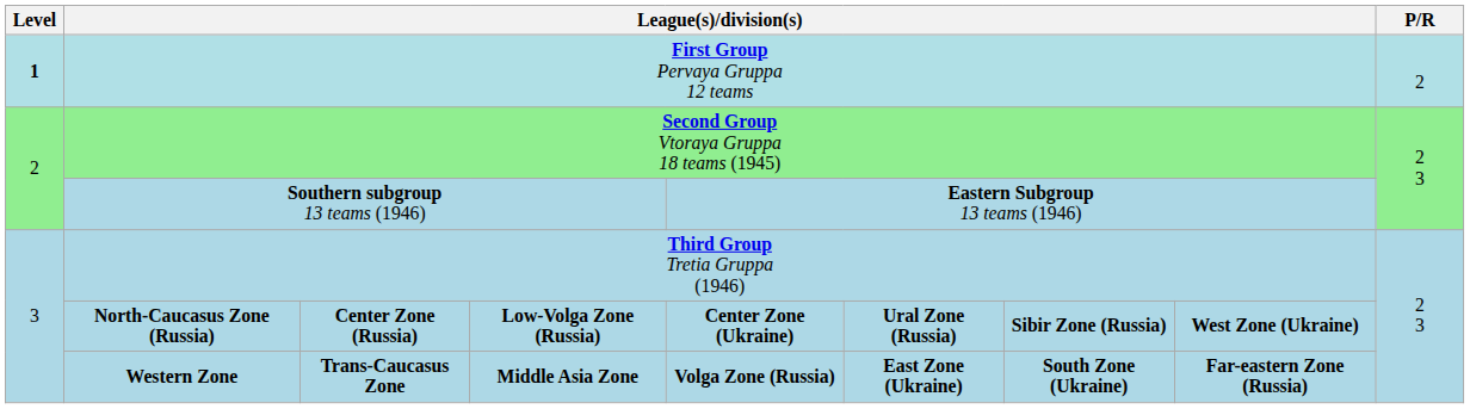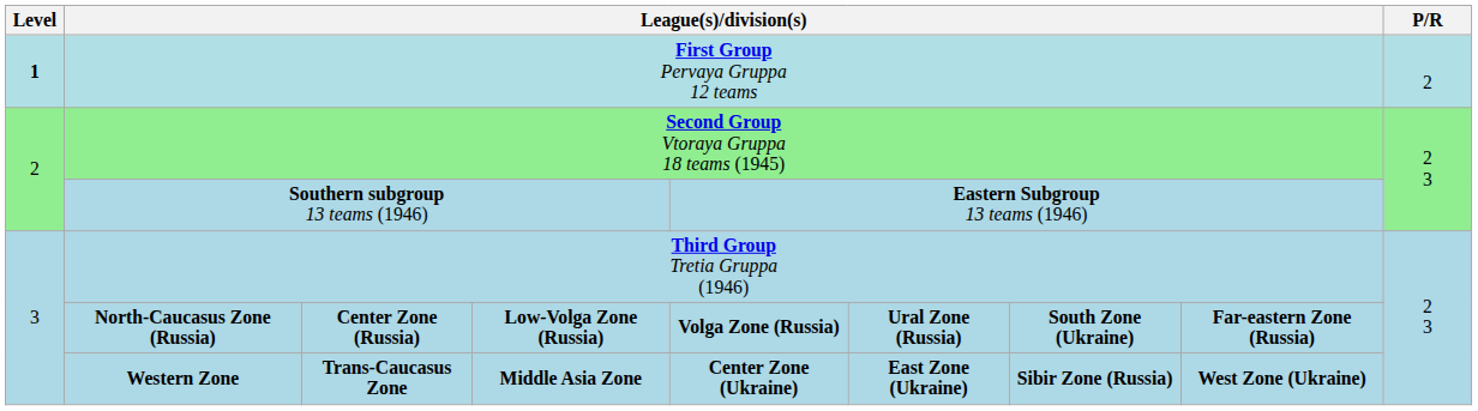North-Caucasus Zone (Russia) | column 5: Center Zone (Ukraine) -> Volga Zone (Russia)
North-Caucasus Zone (Russia) | column 7: Sibir Zone (Russia) -> South Zone (Ukraine)
North-Caucasus Zone (Russia) | column 8: West Zone (Ukraine) -> Far-eastern Zone (Russia)
Western Zone | column 5: Volga Zone (Russia) -> Center Zone (Ukraine)
Western Zone | column 7: South Zone (Ukraine) -> Sibir Zone (Russia)
Western Zone | column 8: Far-eastern Zone (Russia) -> West Zone (Ukraine)
